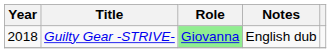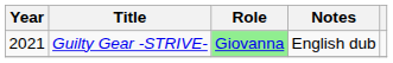Guilty Gear -STRIVE- | Year: 2018 -> 2021
